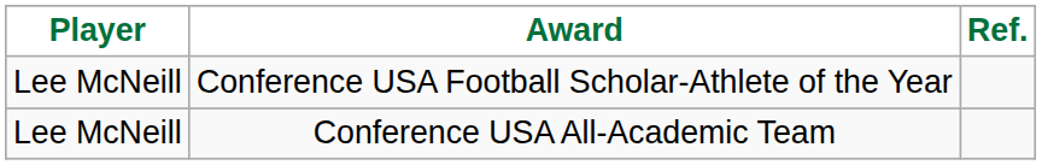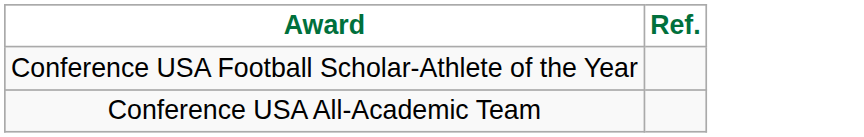- column: Player | Lee McNeill | Lee McNeill
